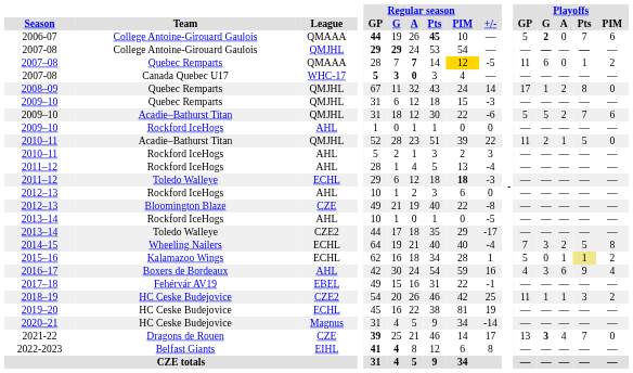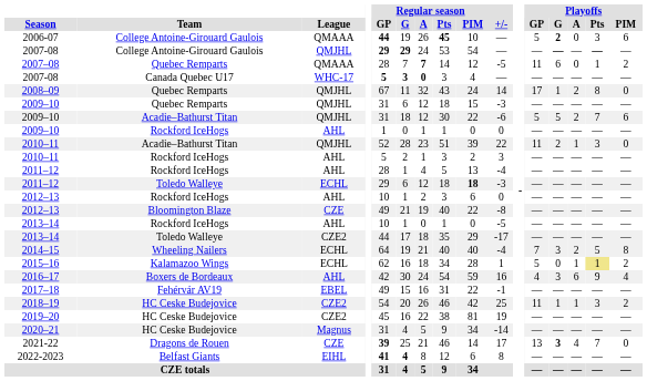2006-07 | Playoffs / Pts: 7 -> 3
2007–08 | Regular season / PIM: gold background -> no background
2010–11 / Acadie–Bathurst Titan | Playoffs / Pts: 5 -> 3
2019–20 | League: ECHL -> CZE2
